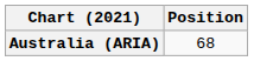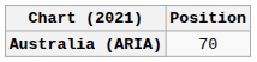Australia (ARIA) | Position: 68 -> 70
